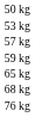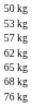- row: 59 kg
+ row: 62 kg
